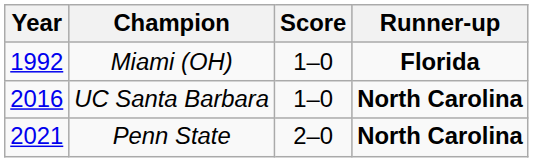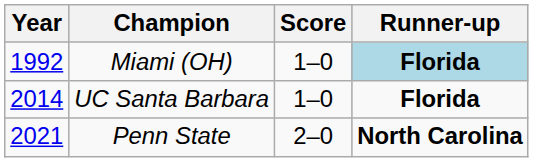Miami (OH) | Runner-up: no background -> lightblue background
UC Santa Barbara | Year: 2016 -> 2014
UC Santa Barbara | Runner-up: North Carolina -> Florida
